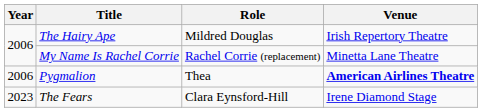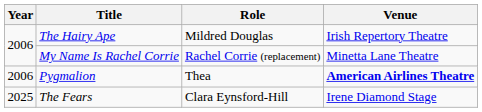The Fears | Year: 2023 -> 2025
